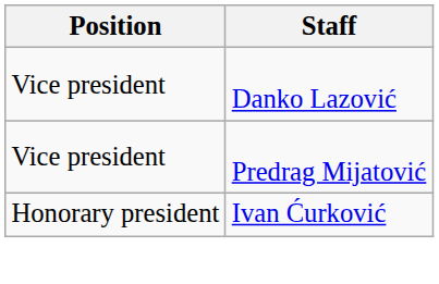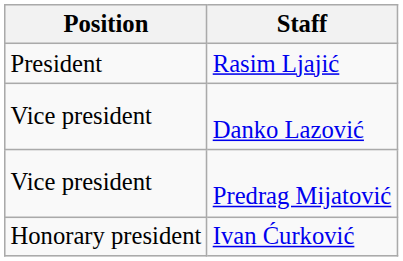+ row: President | Rasim Ljajić
